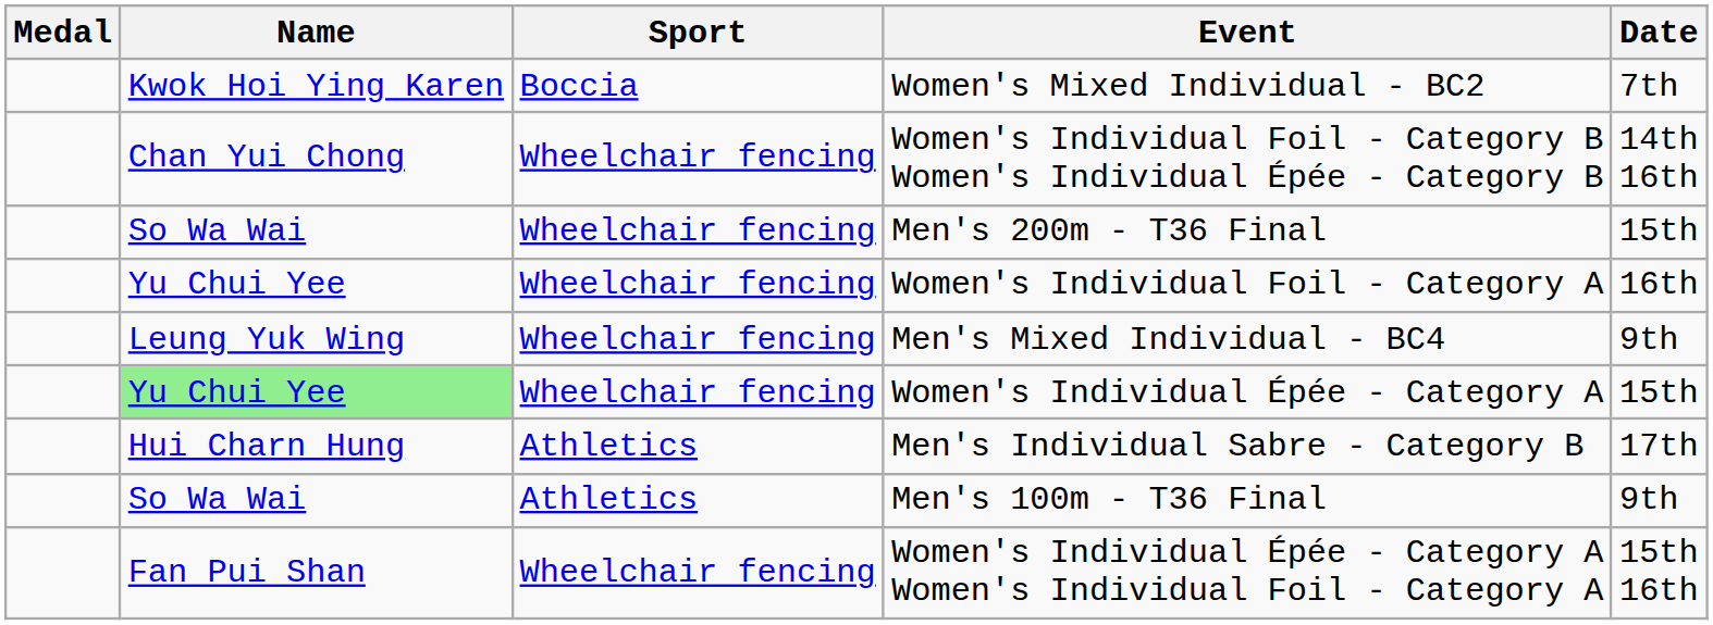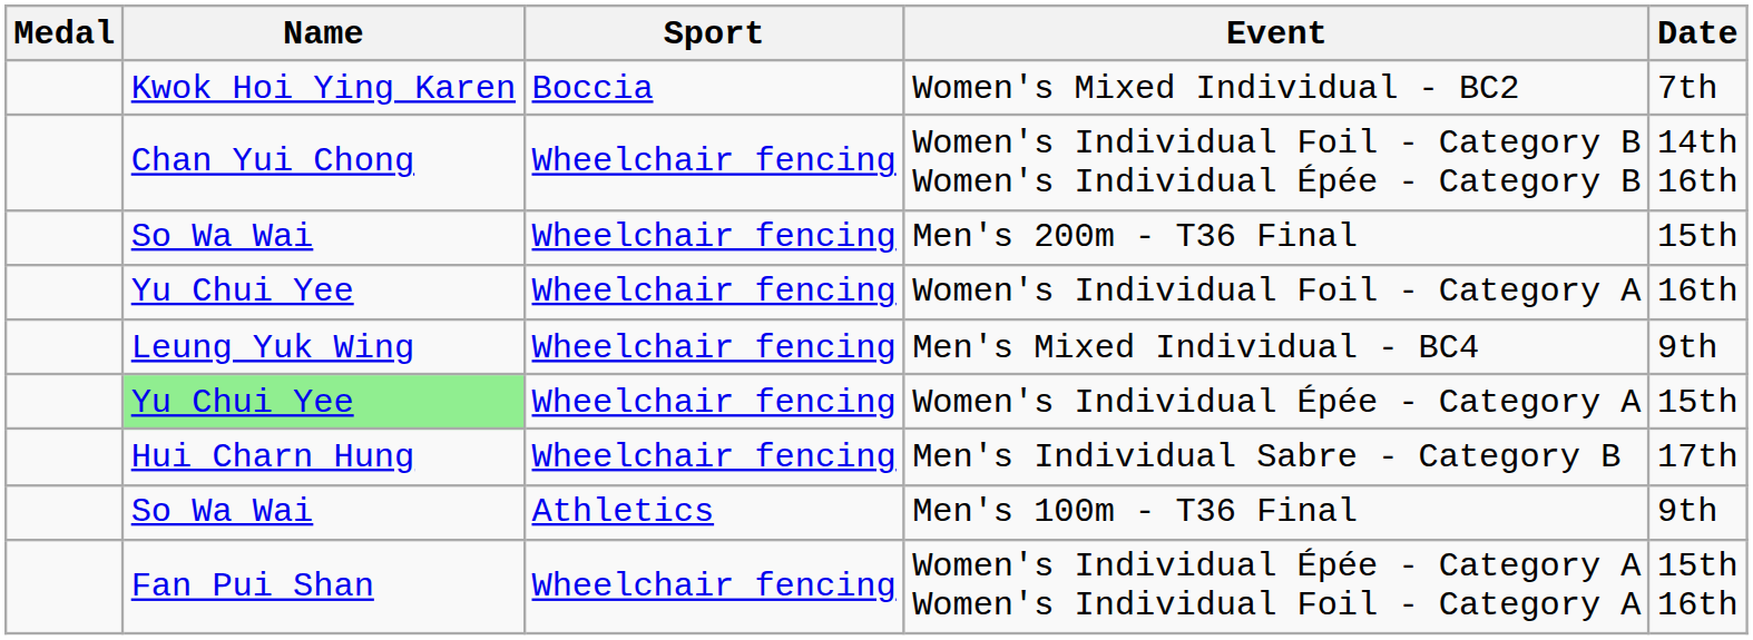Men's Individual Sabre - Category B | Sport: Athletics -> Wheelchair fencing
